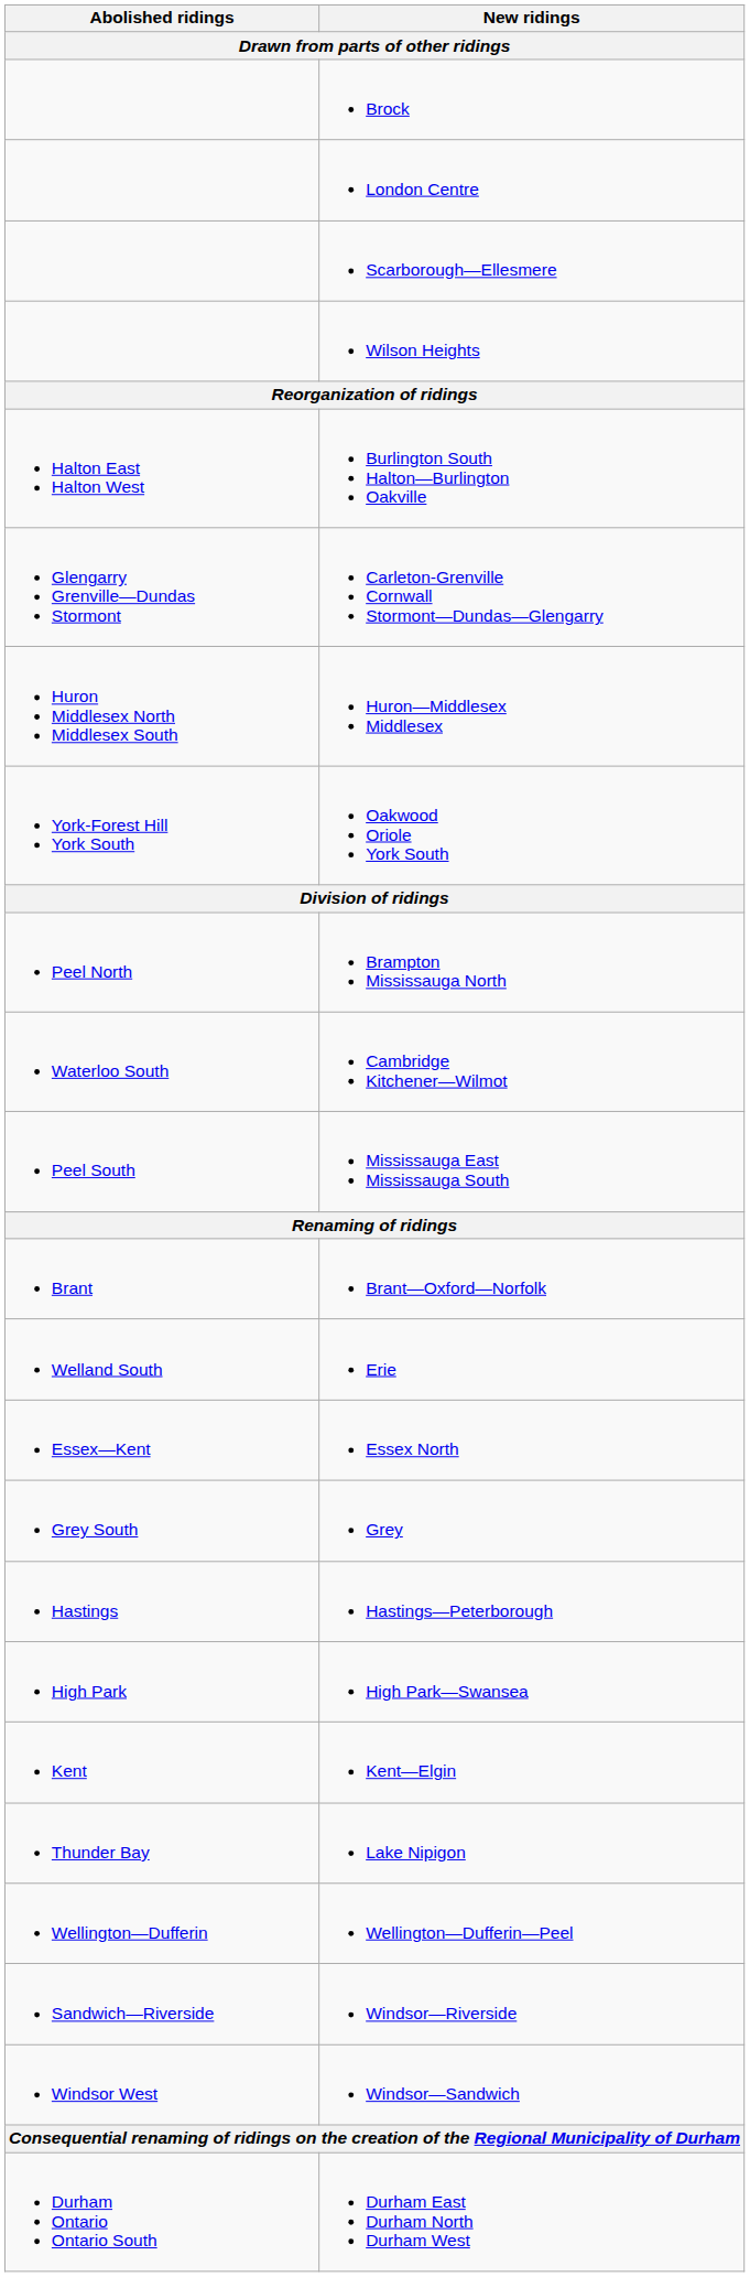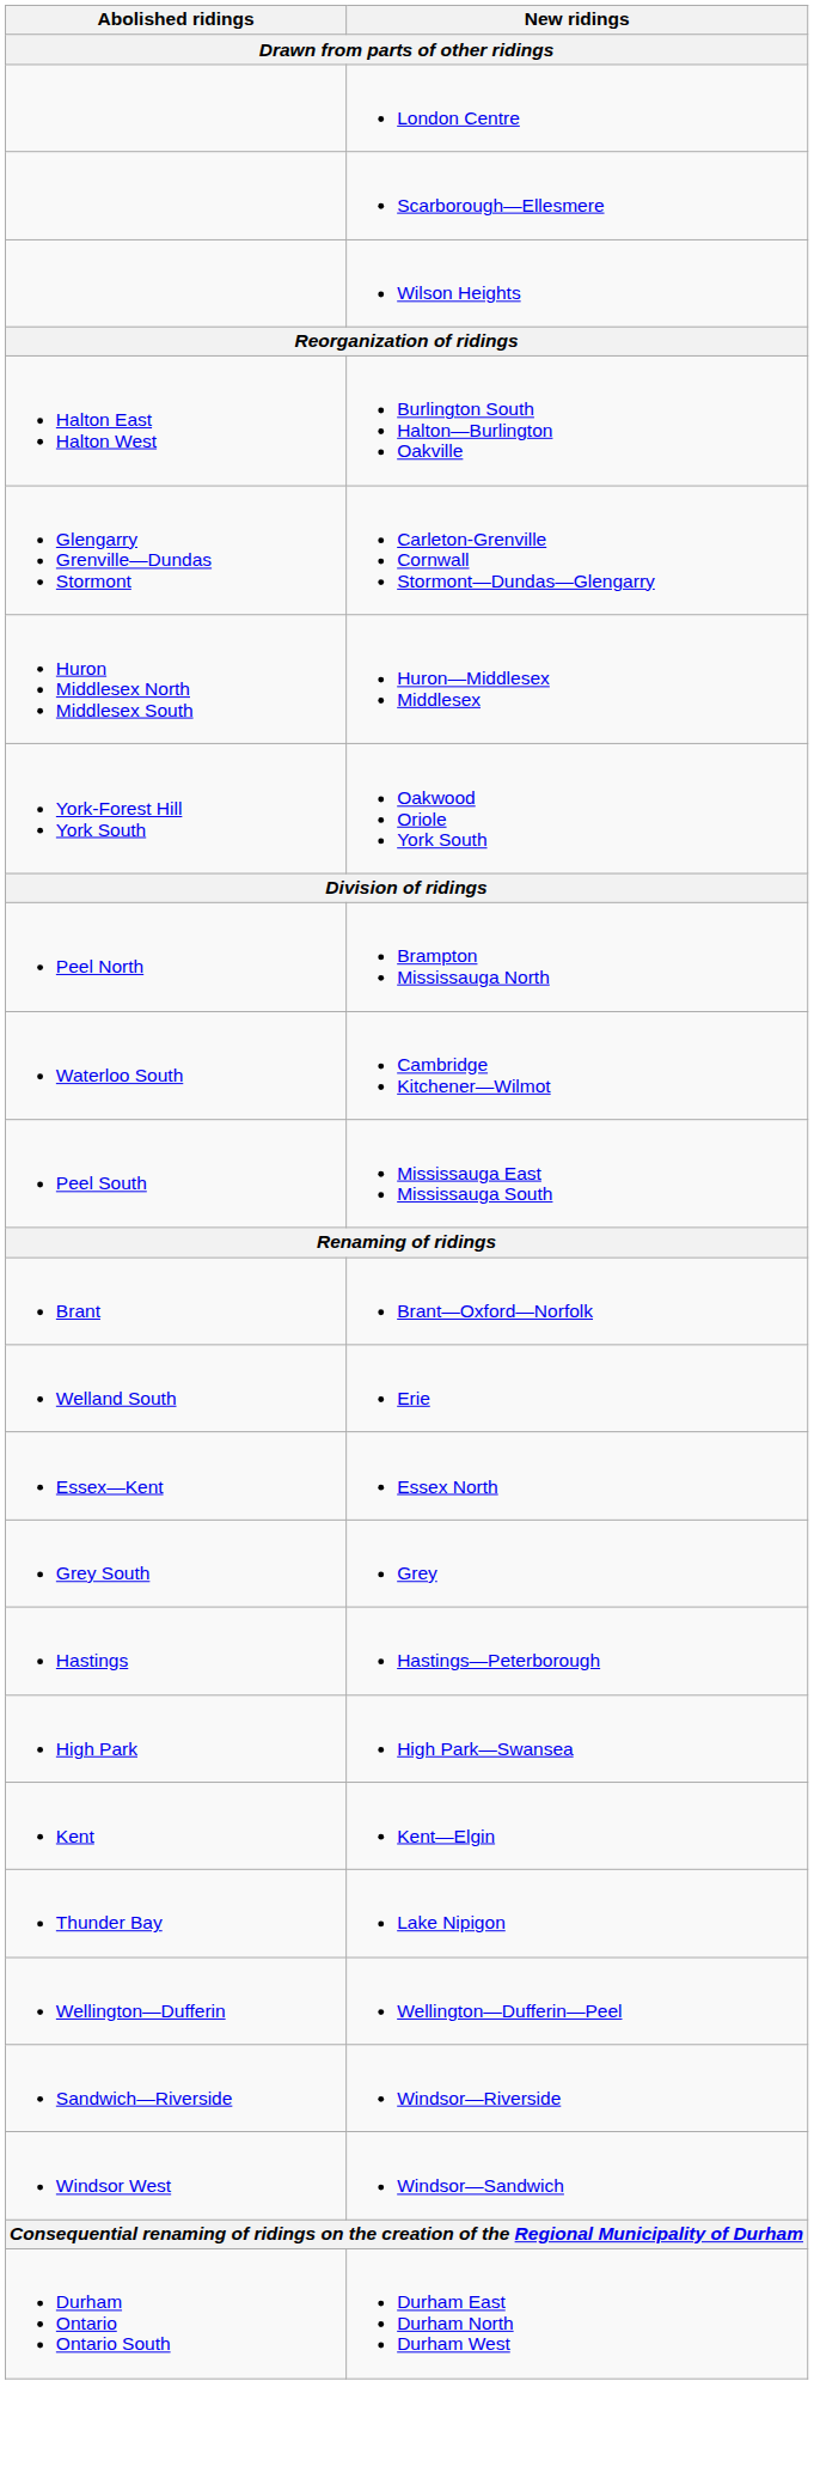- row: Brock
